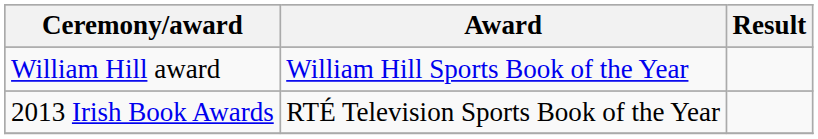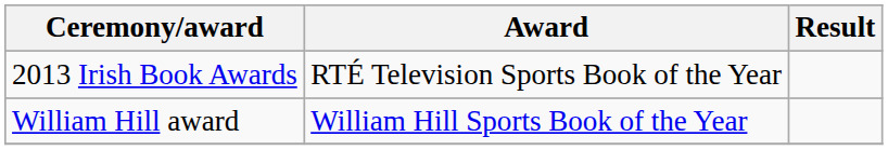rows swapped: 2013 Irish Book Awards <-> William Hill award
